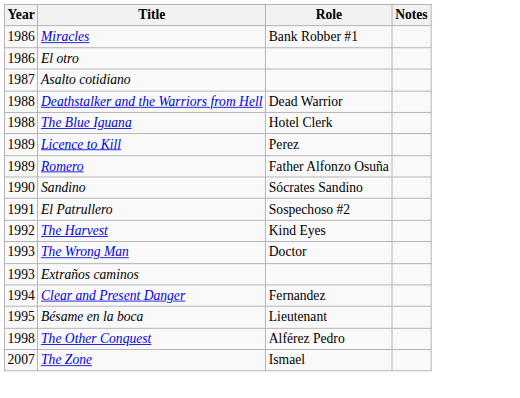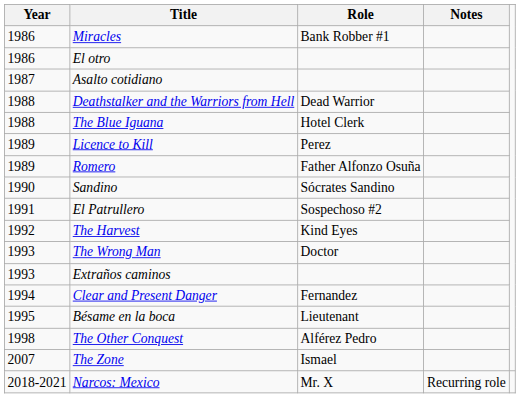+ row: 2018-2021 | Narcos: Mexico | Mr. X | Recurring role
